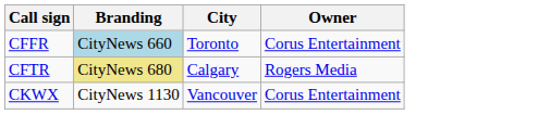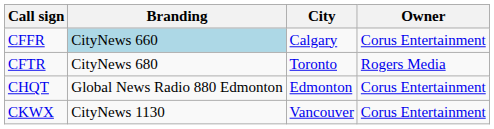CFFR | City: Toronto -> Calgary
CFTR | Branding: khaki background -> no background
CFTR | City: Calgary -> Toronto
+ row: CHQT | Global News Radio 880 Edmonton | Edmonton | Corus Entertainment
